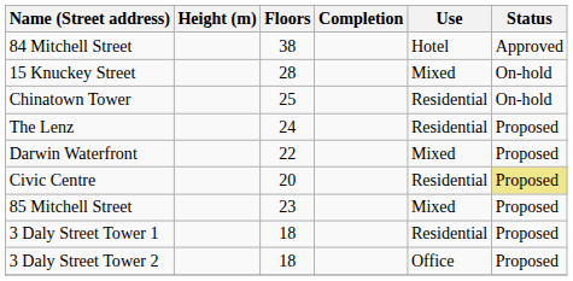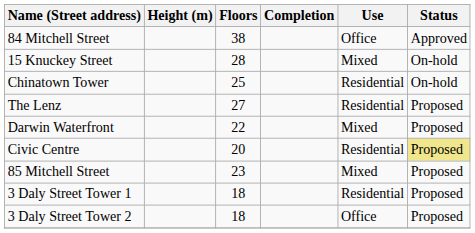84 Mitchell Street | Use: Hotel -> Office
The Lenz | Floors: 24 -> 27
